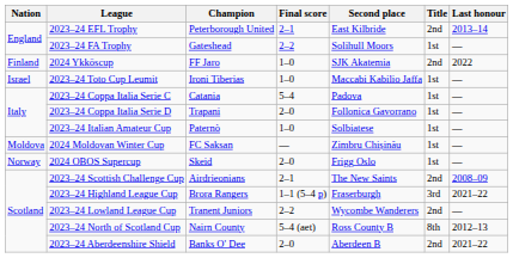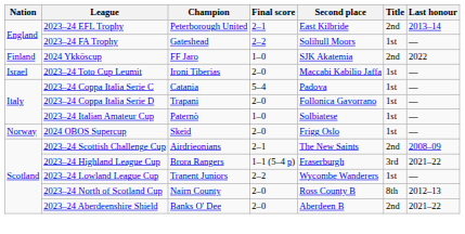2023–24 Toto Cup Leumit | Final score: 1–0 -> 2–0
- row: Moldova | 2024 Moldovan Winter Cup | FC Saksan | — | Zimbru Chișinău | 1st | —
2023–24 Lowland League Cup | Title: 2nd -> 1st
2023–24 North of Scotland Cup | Final score: 5–4 (aet) -> 2–0
